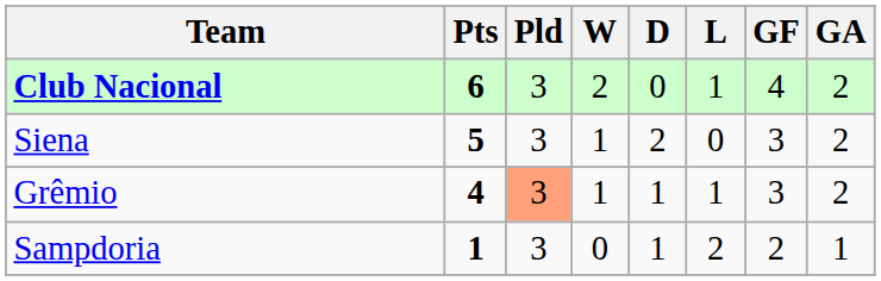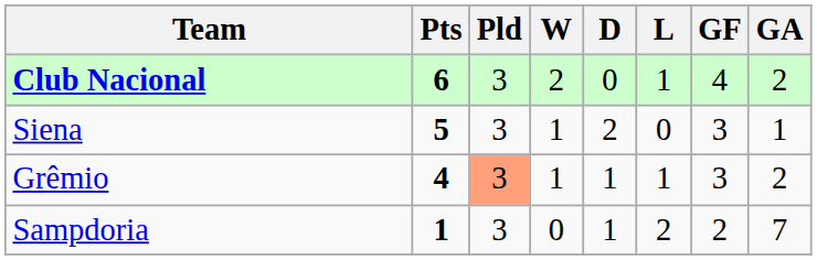Siena | GA: 2 -> 1
Sampdoria | GA: 1 -> 7
